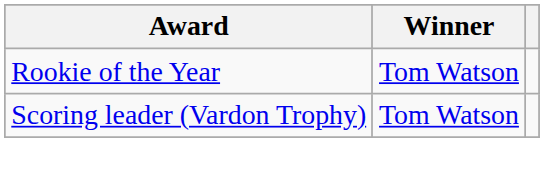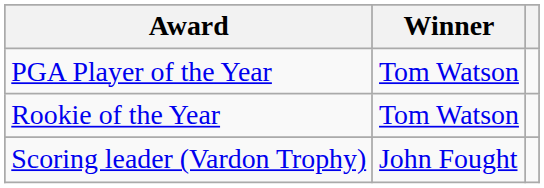+ row: PGA Player of the Year | Tom Watson
Scoring leader (Vardon Trophy) | Winner: Tom Watson -> John Fought
